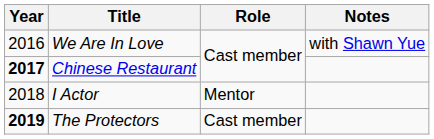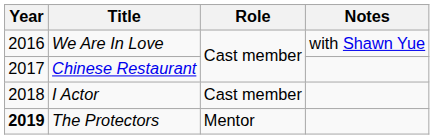Chinese Restaurant | Year: bold -> normal
I Actor | Role: Mentor -> Cast member
The Protectors | Role: Cast member -> Mentor
